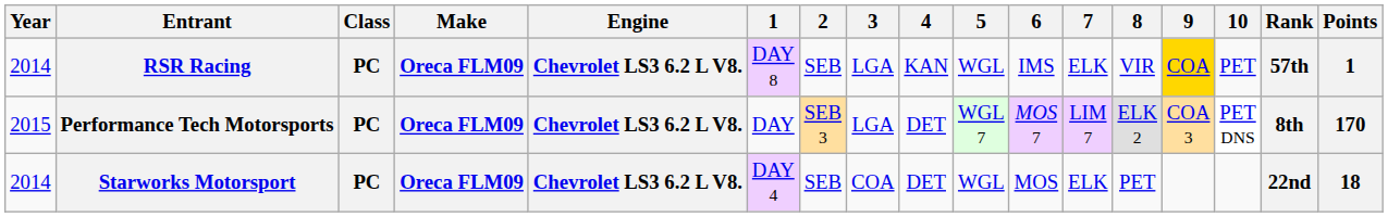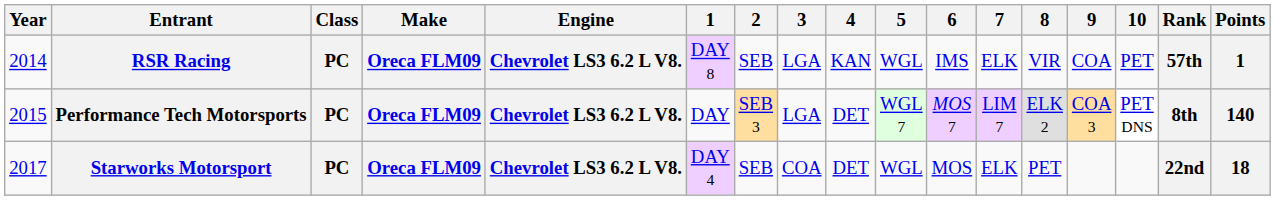RSR Racing | 9: gold background -> no background
Performance Tech Motorsports | Points: 170 -> 140
Starworks Motorsport | Year: 2014 -> 2017
